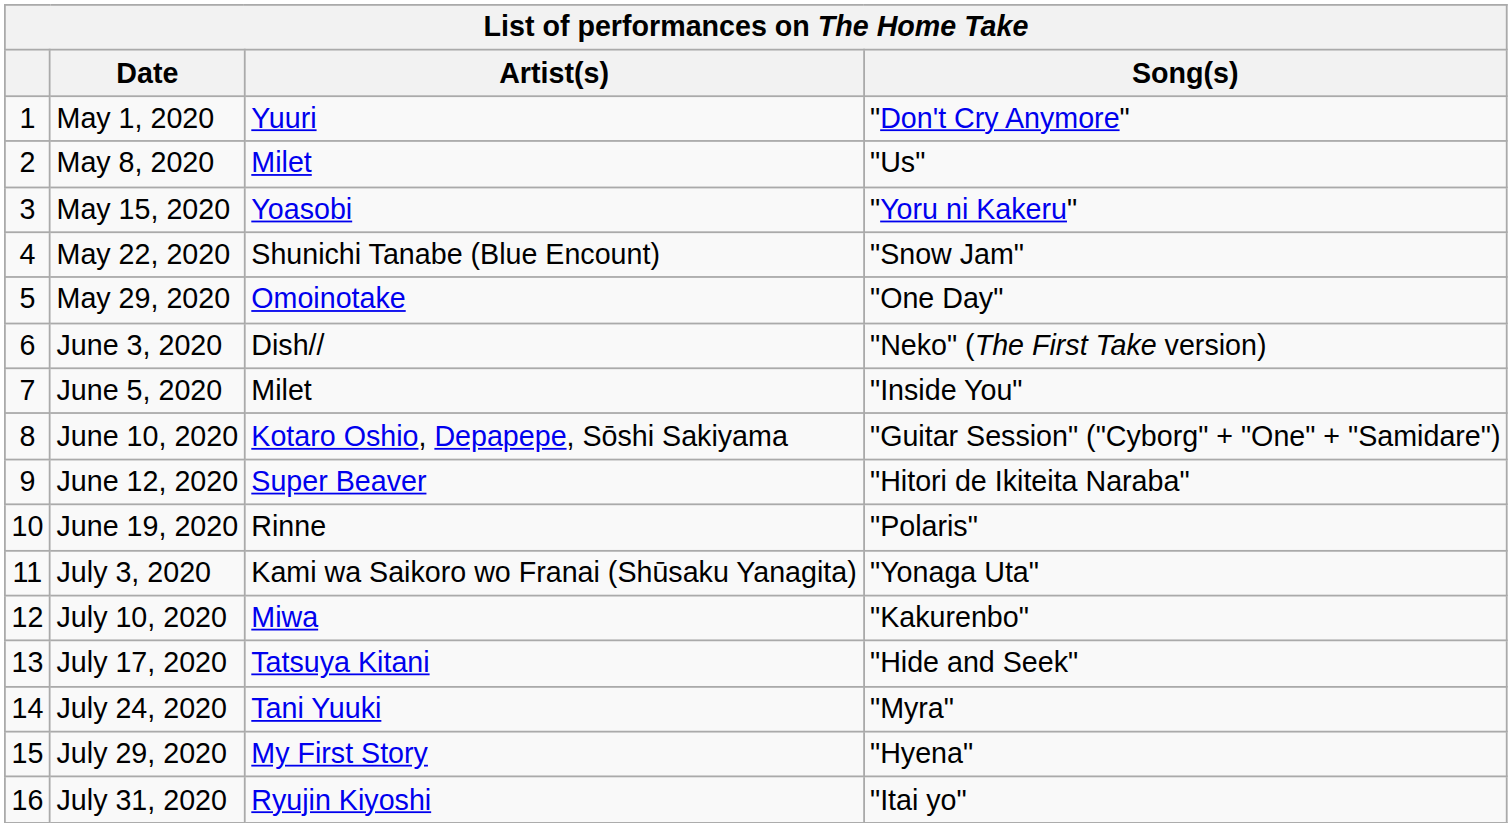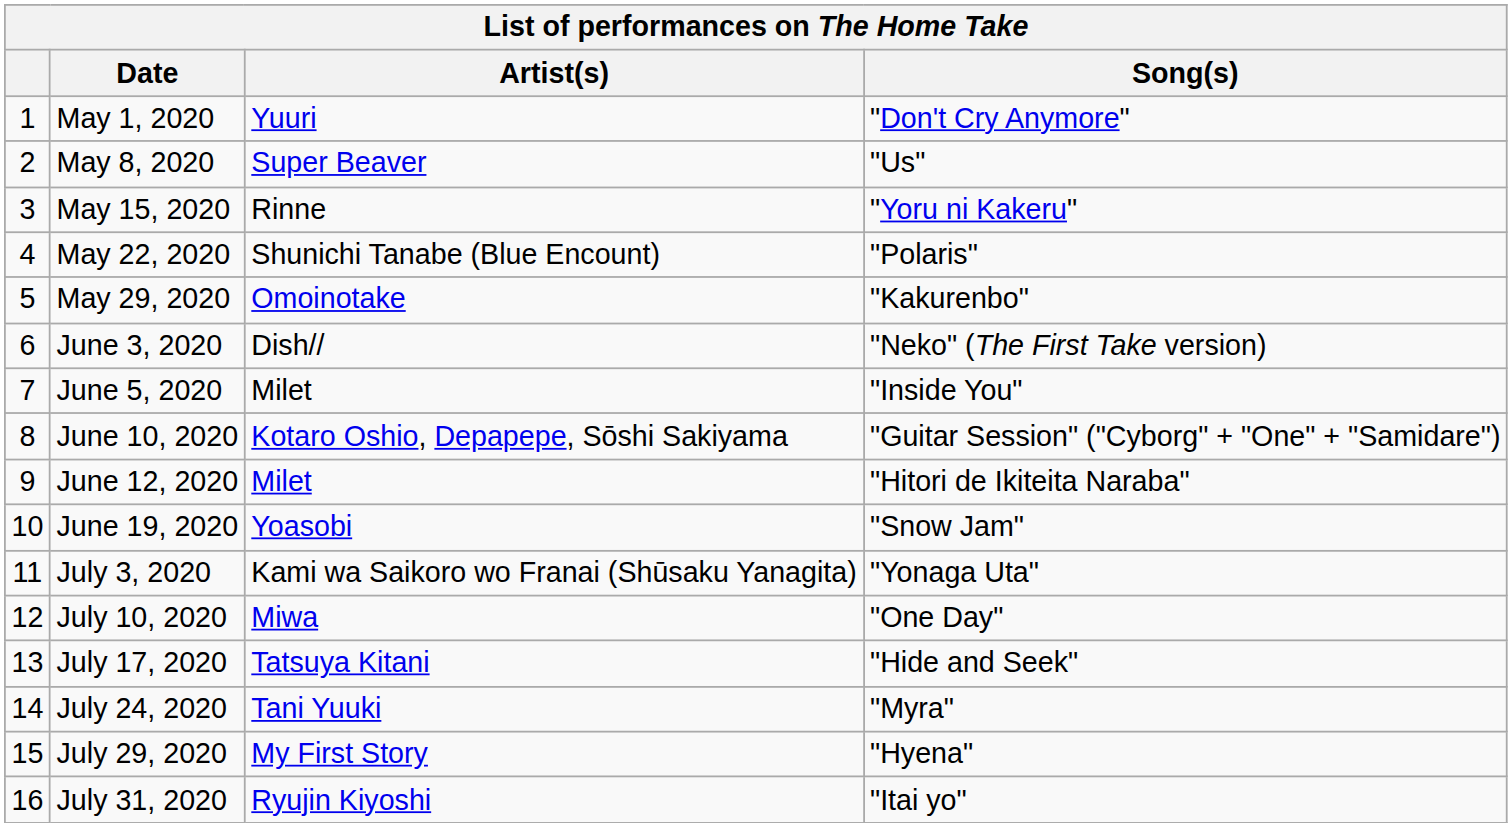May 8, 2020 | Artist(s): Milet -> Super Beaver
May 15, 2020 | Artist(s): Yoasobi -> Rinne
May 22, 2020 | Song(s): "Snow Jam" -> "Polaris"
May 29, 2020 | Song(s): "One Day" -> "Kakurenbo"
June 12, 2020 | Artist(s): Super Beaver -> Milet
June 19, 2020 | Artist(s): Rinne -> Yoasobi
June 19, 2020 | Song(s): "Polaris" -> "Snow Jam"
July 10, 2020 | Song(s): "Kakurenbo" -> "One Day"
